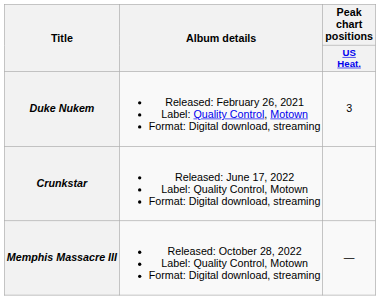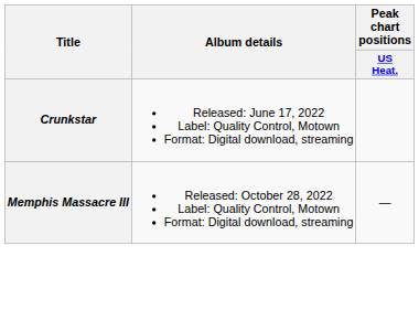- row: Duke Nukem | Released: February 26, 2021 Label: Quality Control, Motown Format: Digital download, streaming | 3
